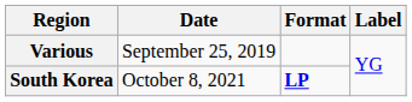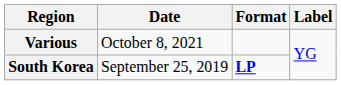Various | Date: September 25, 2019 -> October 8, 2021
South Korea | Date: October 8, 2021 -> September 25, 2019
